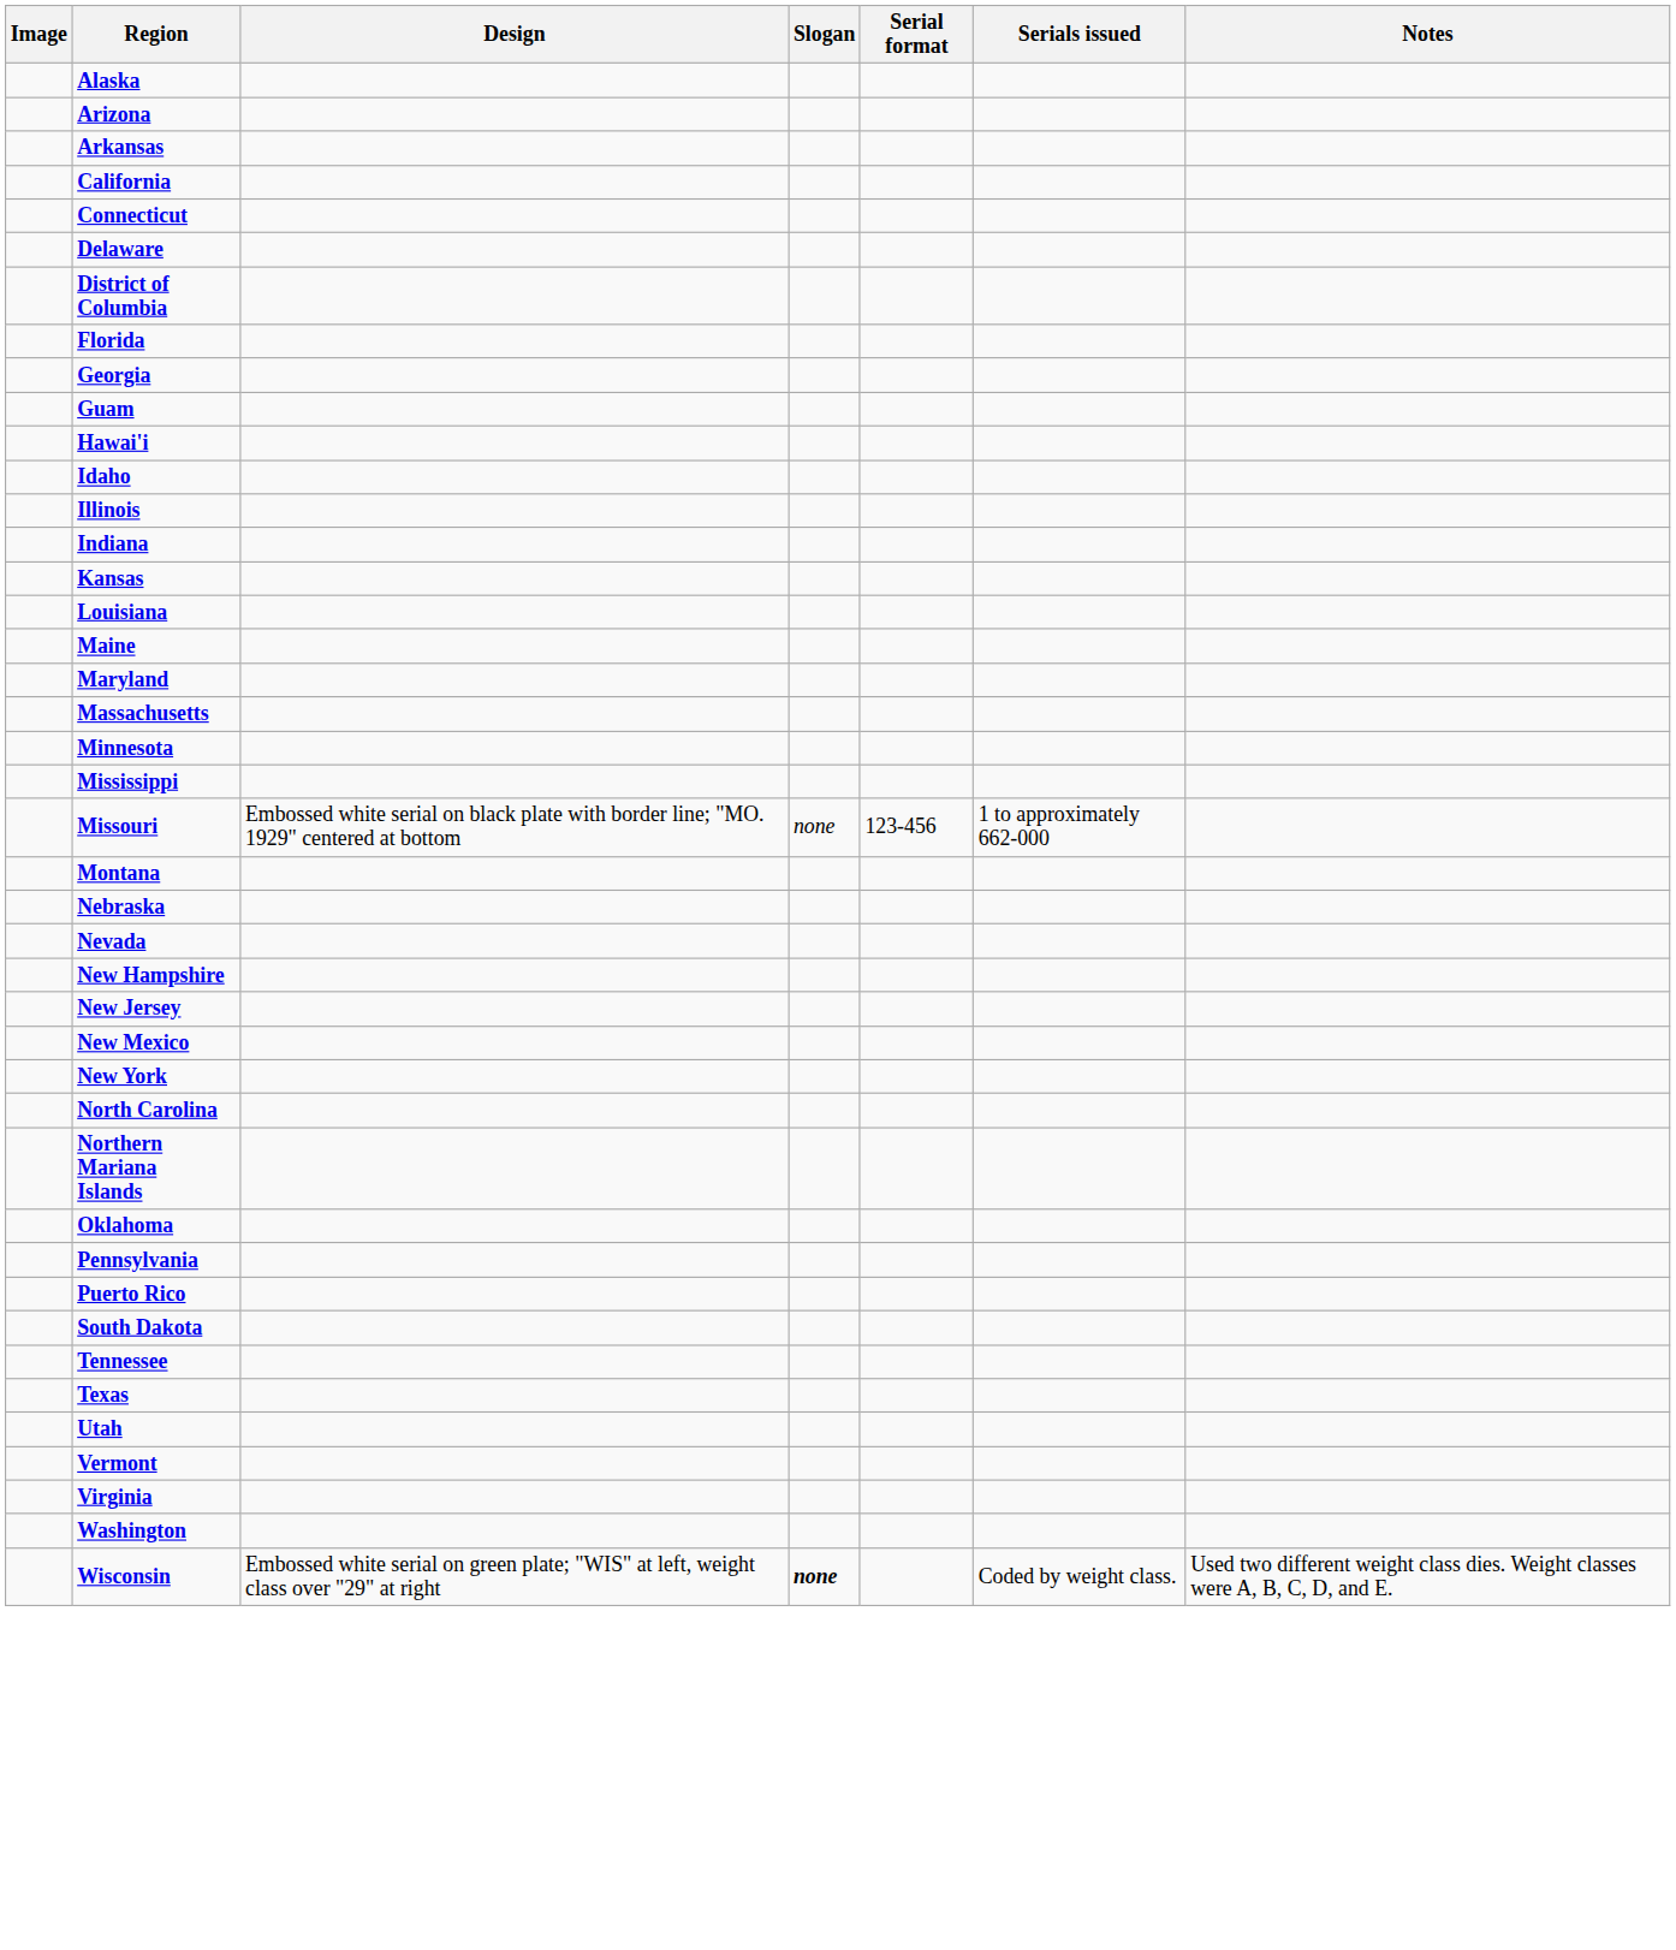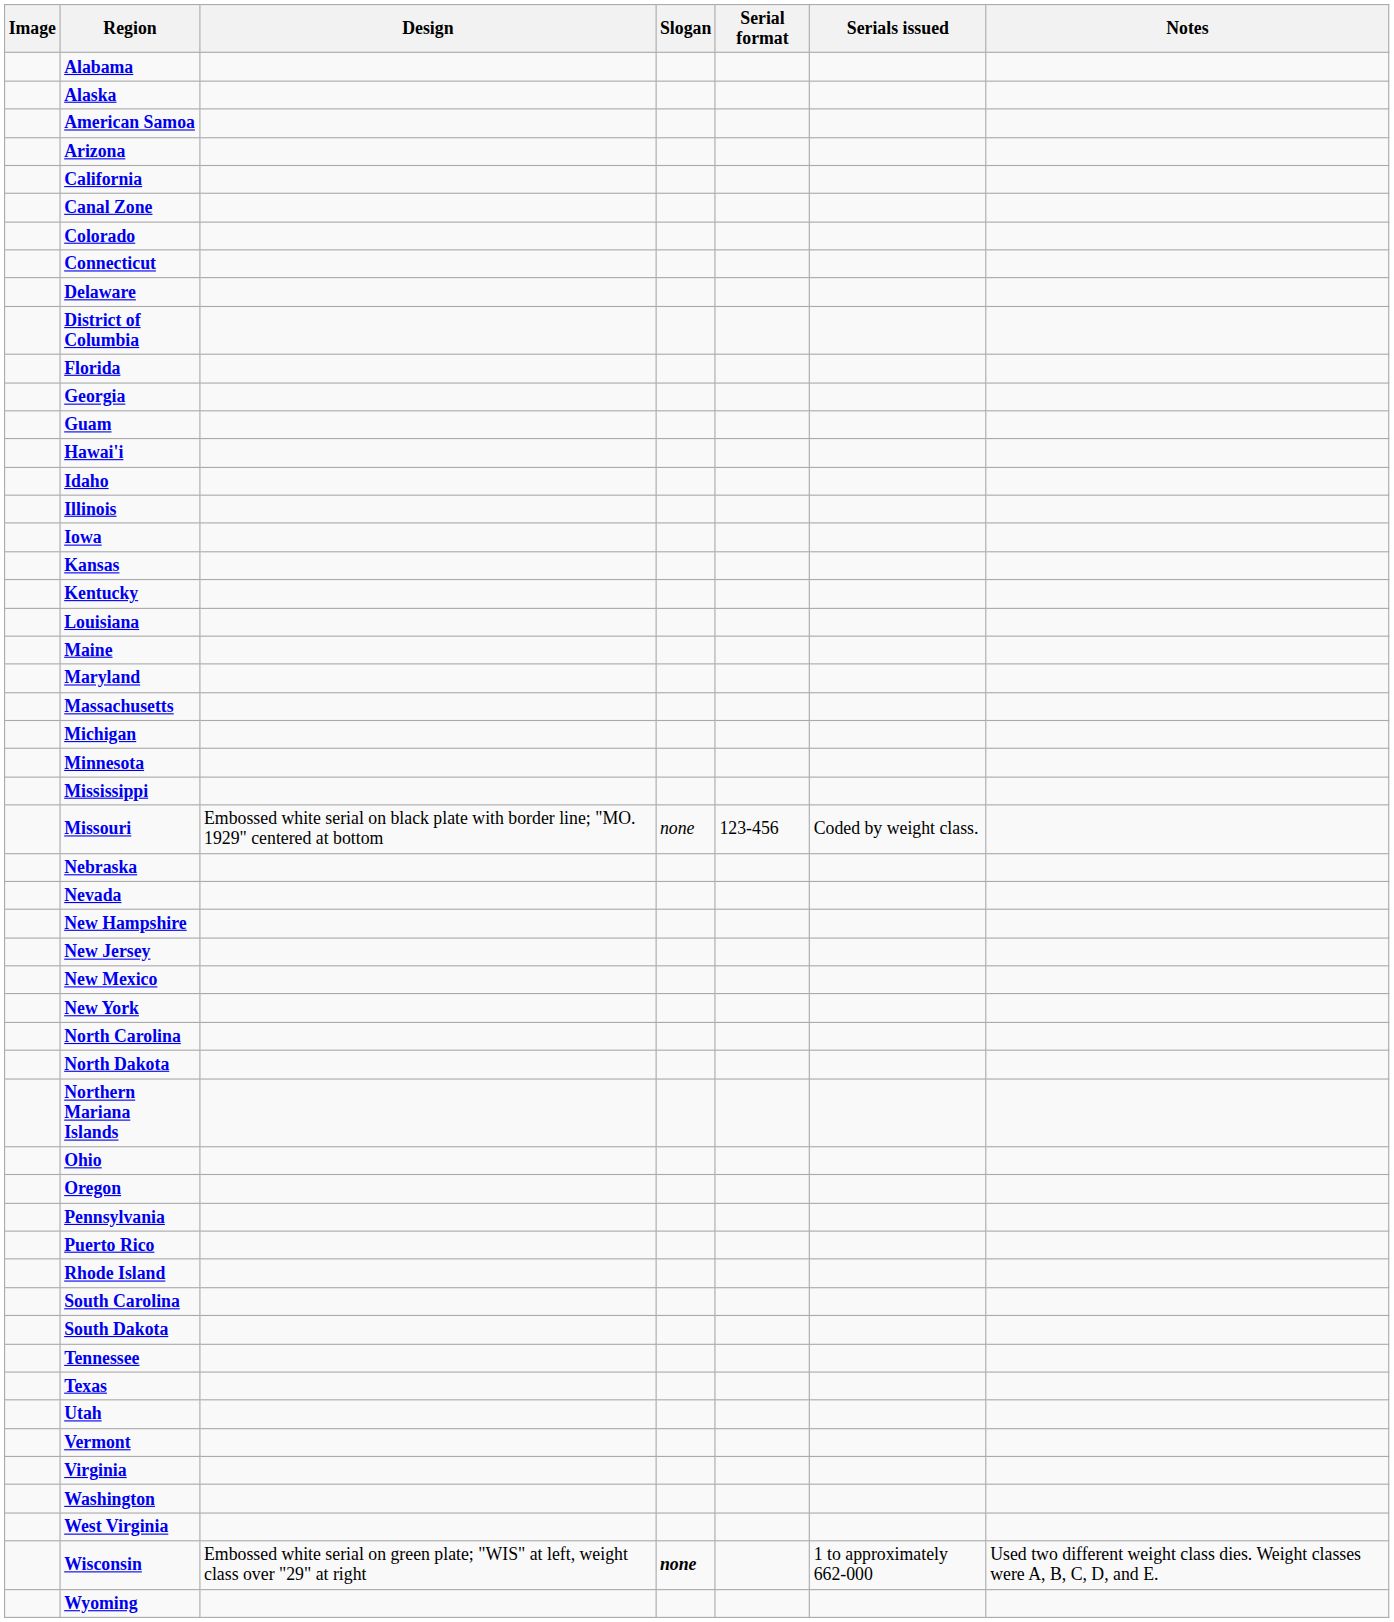+ row: Alabama
+ row: American Samoa
- row: Arkansas
+ row: Canal Zone
+ row: Colorado
- row: Indiana
+ row: Iowa
+ row: Kentucky
+ row: Michigan
Missouri | Serials issued: 1 to approximately 662-000 -> Coded by weight class.
- row: Montana
+ row: North Dakota
+ row: Ohio
- row: Oklahoma
+ row: Oregon
+ row: Rhode Island
+ row: South Carolina
+ row: West Virginia
Wisconsin | Serials issued: Coded by weight class. -> 1 to approximately 662-000
+ row: Wyoming
